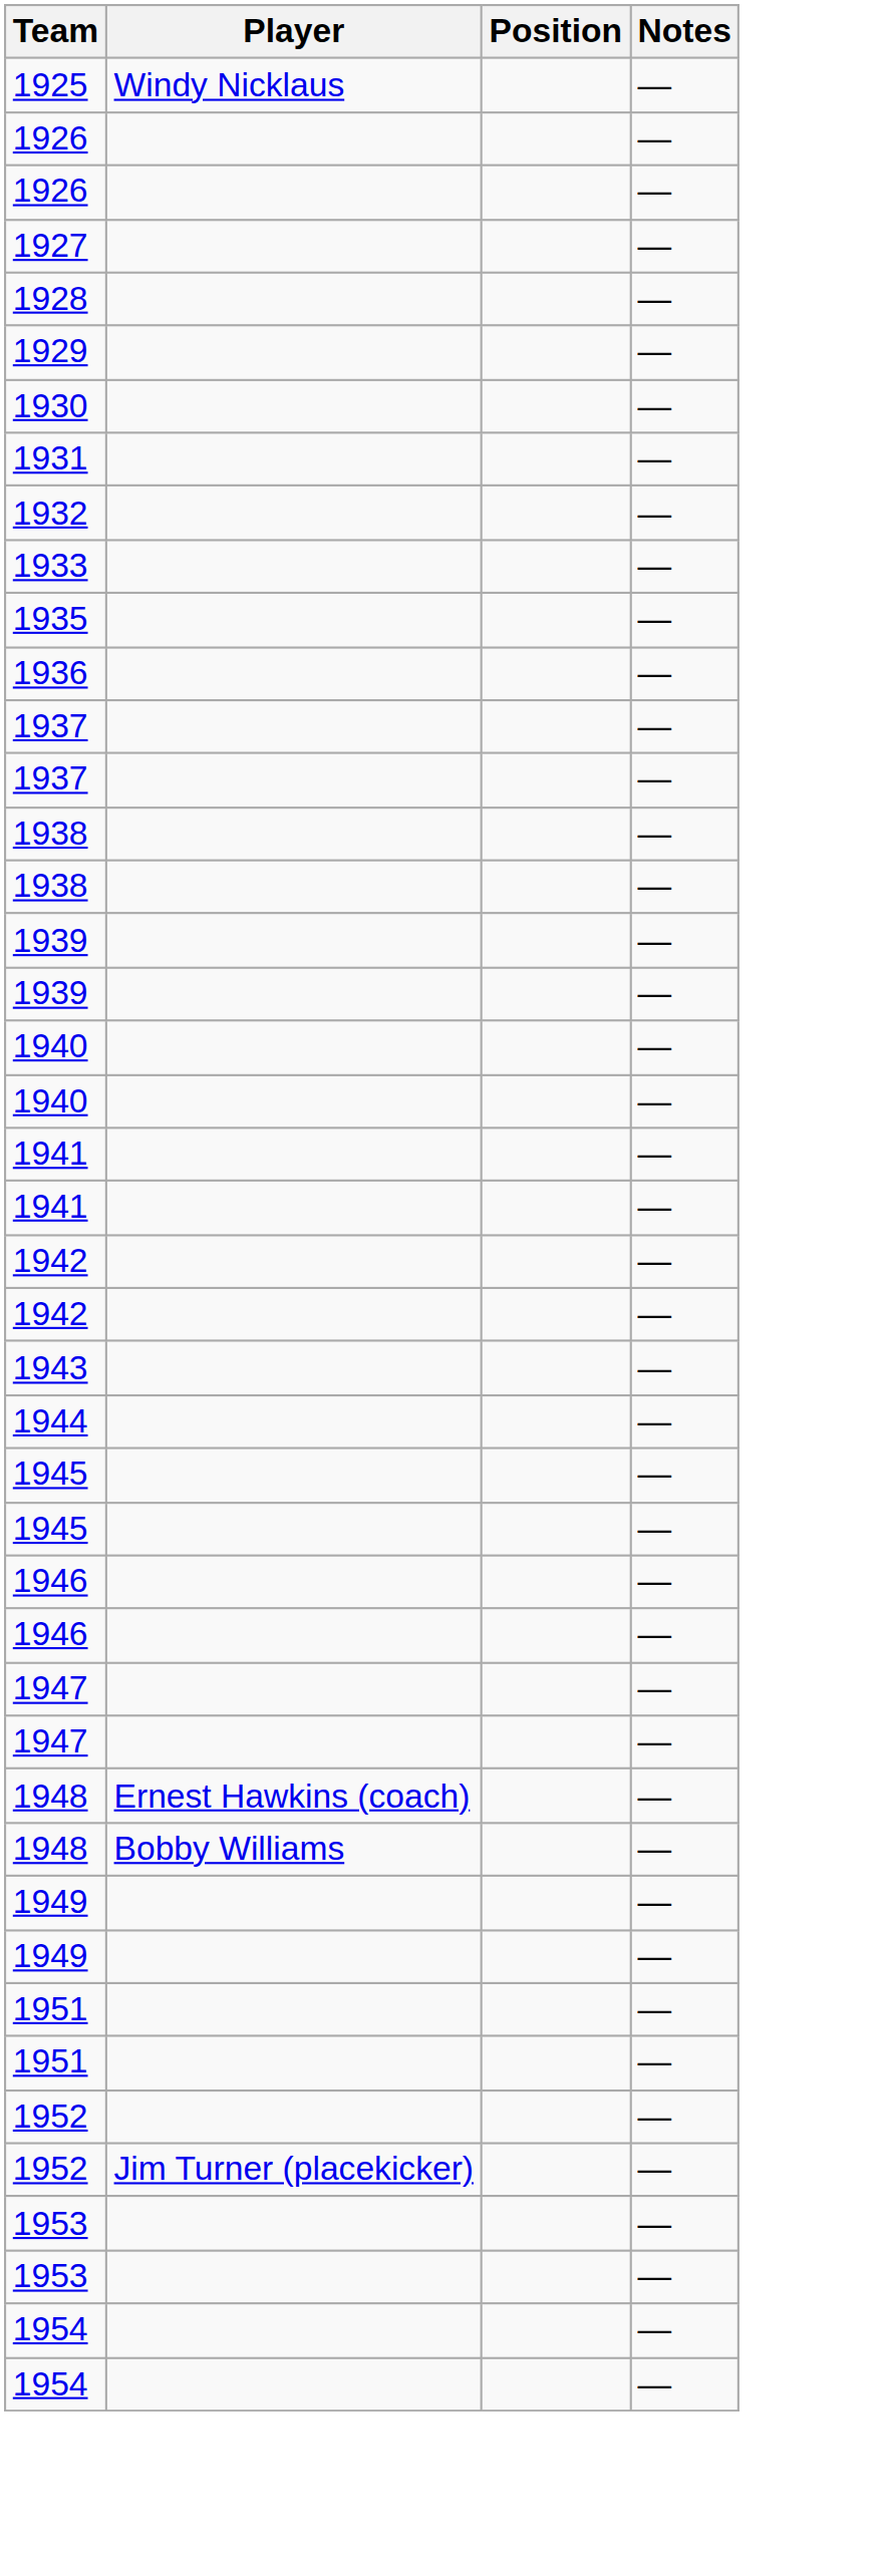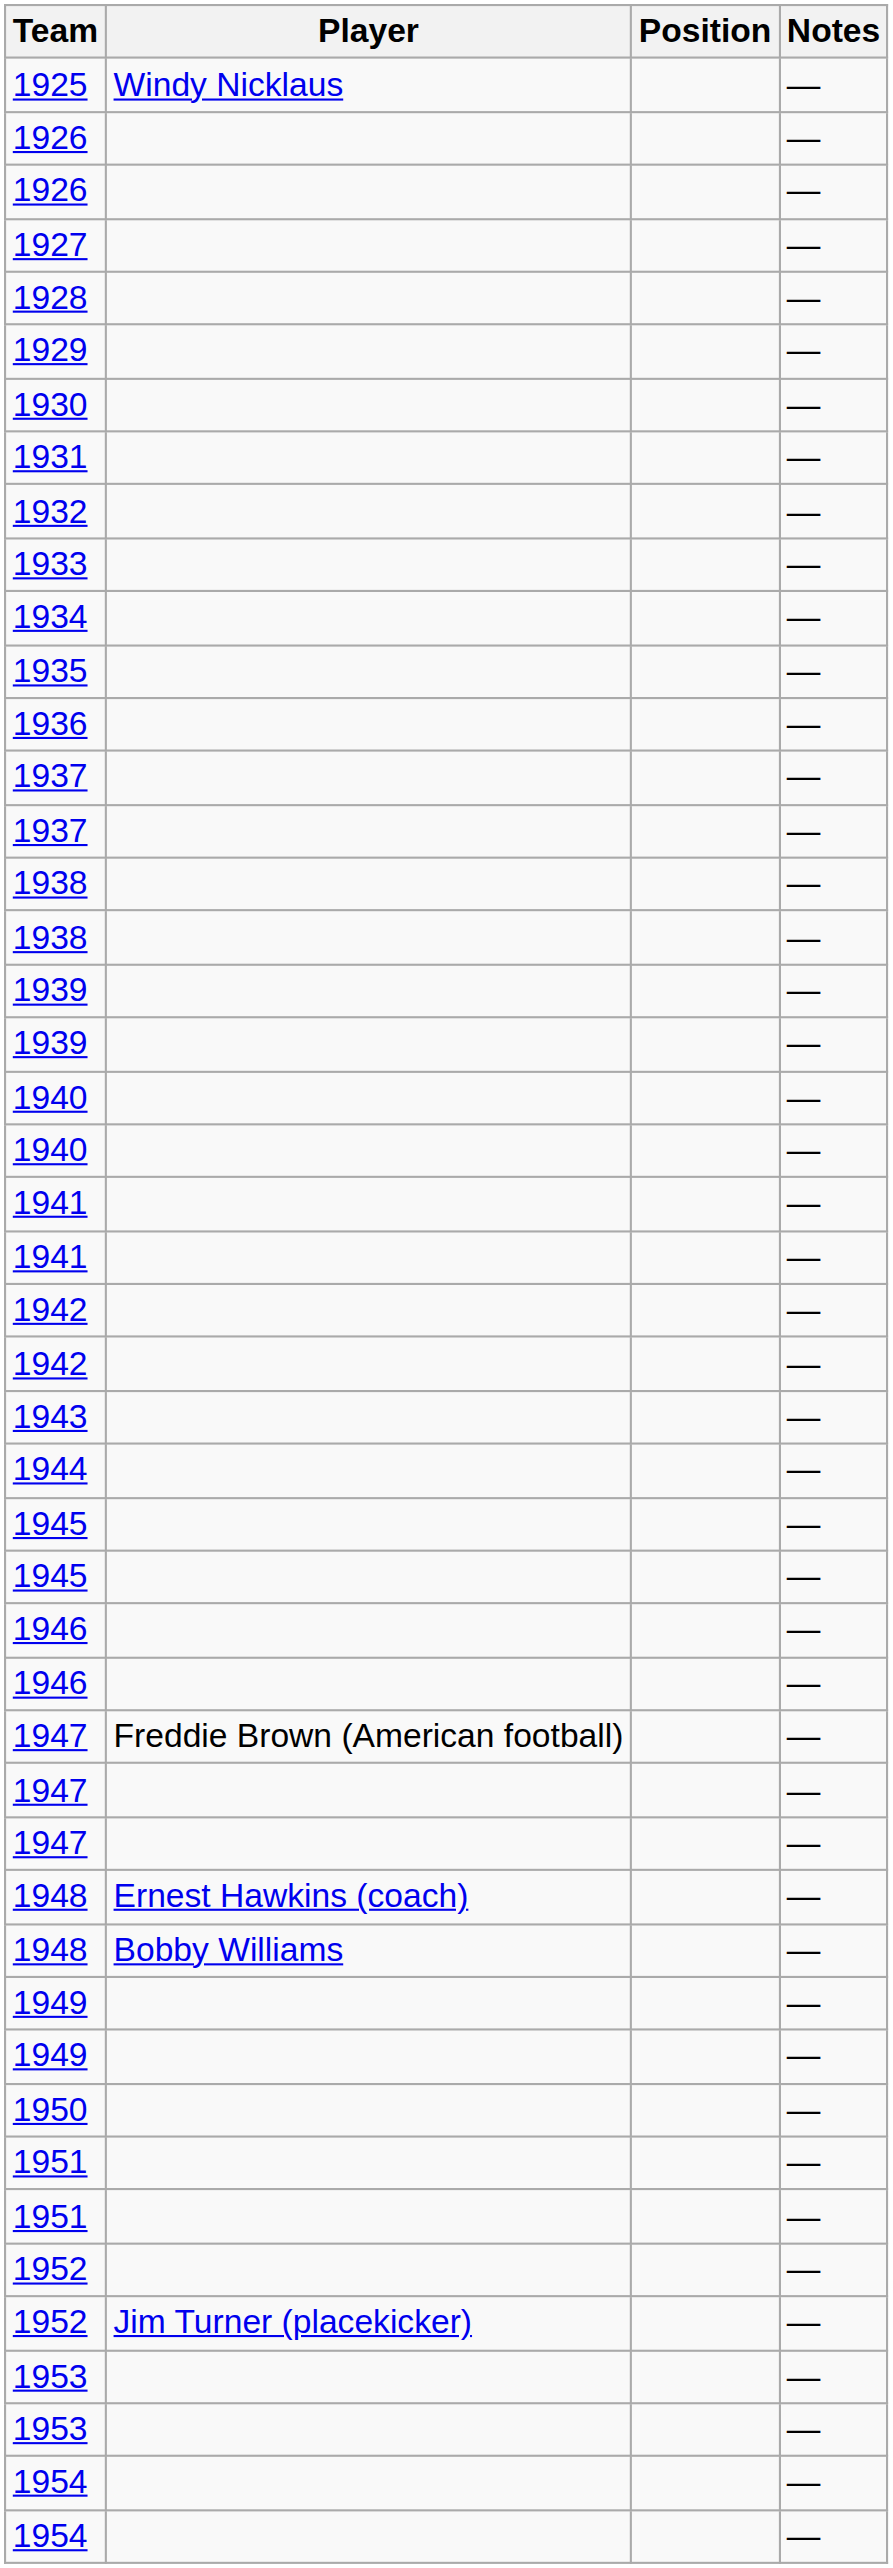+ row: 1934 | —
+ row: 1947 | Freddie Brown (American football) | —
+ row: 1950 | —
